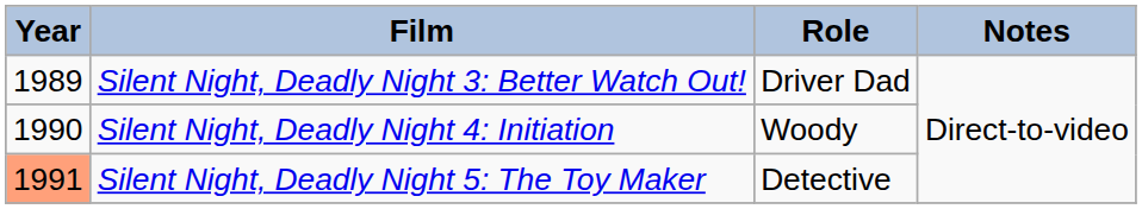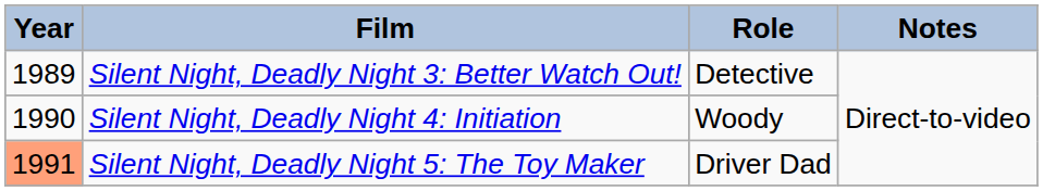Silent Night, Deadly Night 3: Better Watch Out! | Role: Driver Dad -> Detective
Silent Night, Deadly Night 5: The Toy Maker | Role: Detective -> Driver Dad
